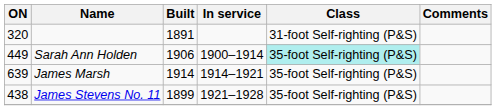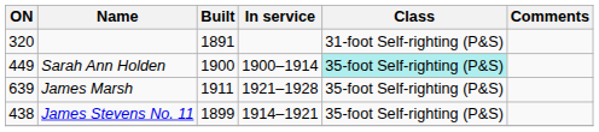Sarah Ann Holden | Built: 1906 -> 1900
James Marsh | Built: 1914 -> 1911
James Marsh | In service: 1914–1921 -> 1921–1928
James Stevens No. 11 | In service: 1921–1928 -> 1914–1921
